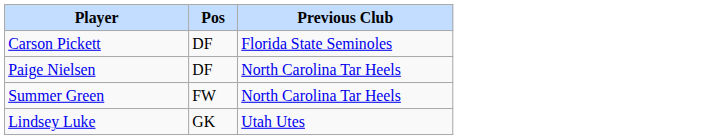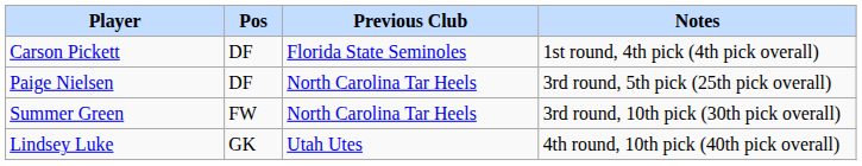+ column: Notes | 1st round, 4th pick (4th pick overall) | 3rd round, 5th pick (25th pick overall) | 3rd round, 10th pick (30th pick overall) | 4th round, 10th pick (40th pick overall)
